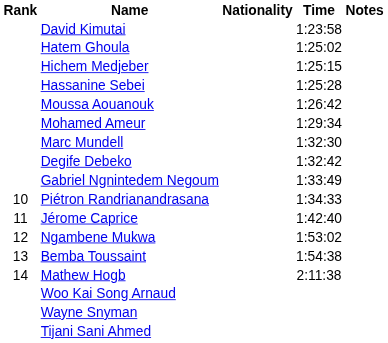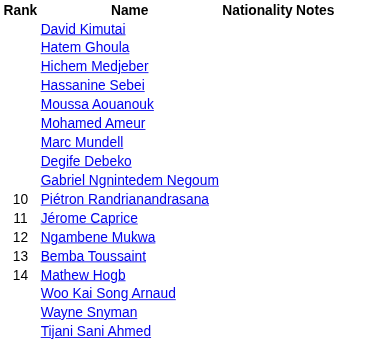- column: Time | 1:23:58 | 1:25:02 | 1:25:15 | 1:25:28 | 1:26:42 | 1:29:34 | 1:32:30 | 1:32:42 | 1:33:49 | 1:34:33 | 1:42:40 | 1:53:02 | 1:54:38 | 2:11:38
